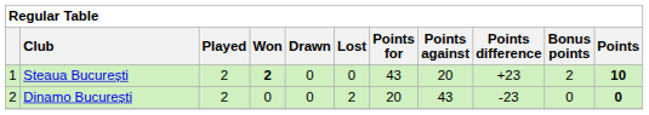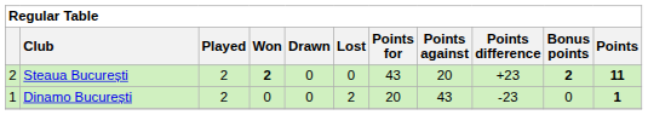Steaua București | column 1: 1 -> 2
Steaua București | Bonus points: normal -> bold
Steaua București | Points: 10 -> 11
Dinamo București | column 1: 2 -> 1
Dinamo București | Points: 0 -> 1
